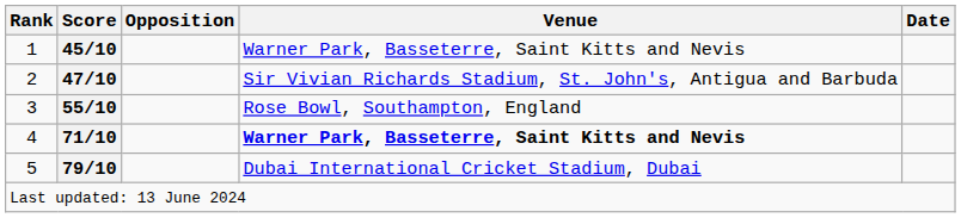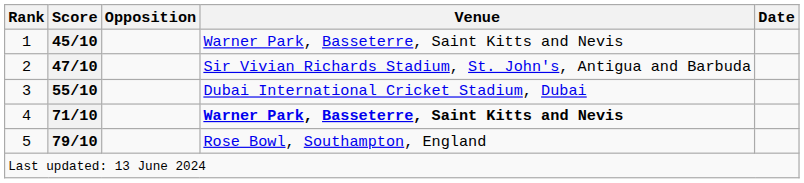3 | Venue: Rose Bowl, Southampton, England -> Dubai International Cricket Stadium, Dubai
5 | Venue: Dubai International Cricket Stadium, Dubai -> Rose Bowl, Southampton, England
